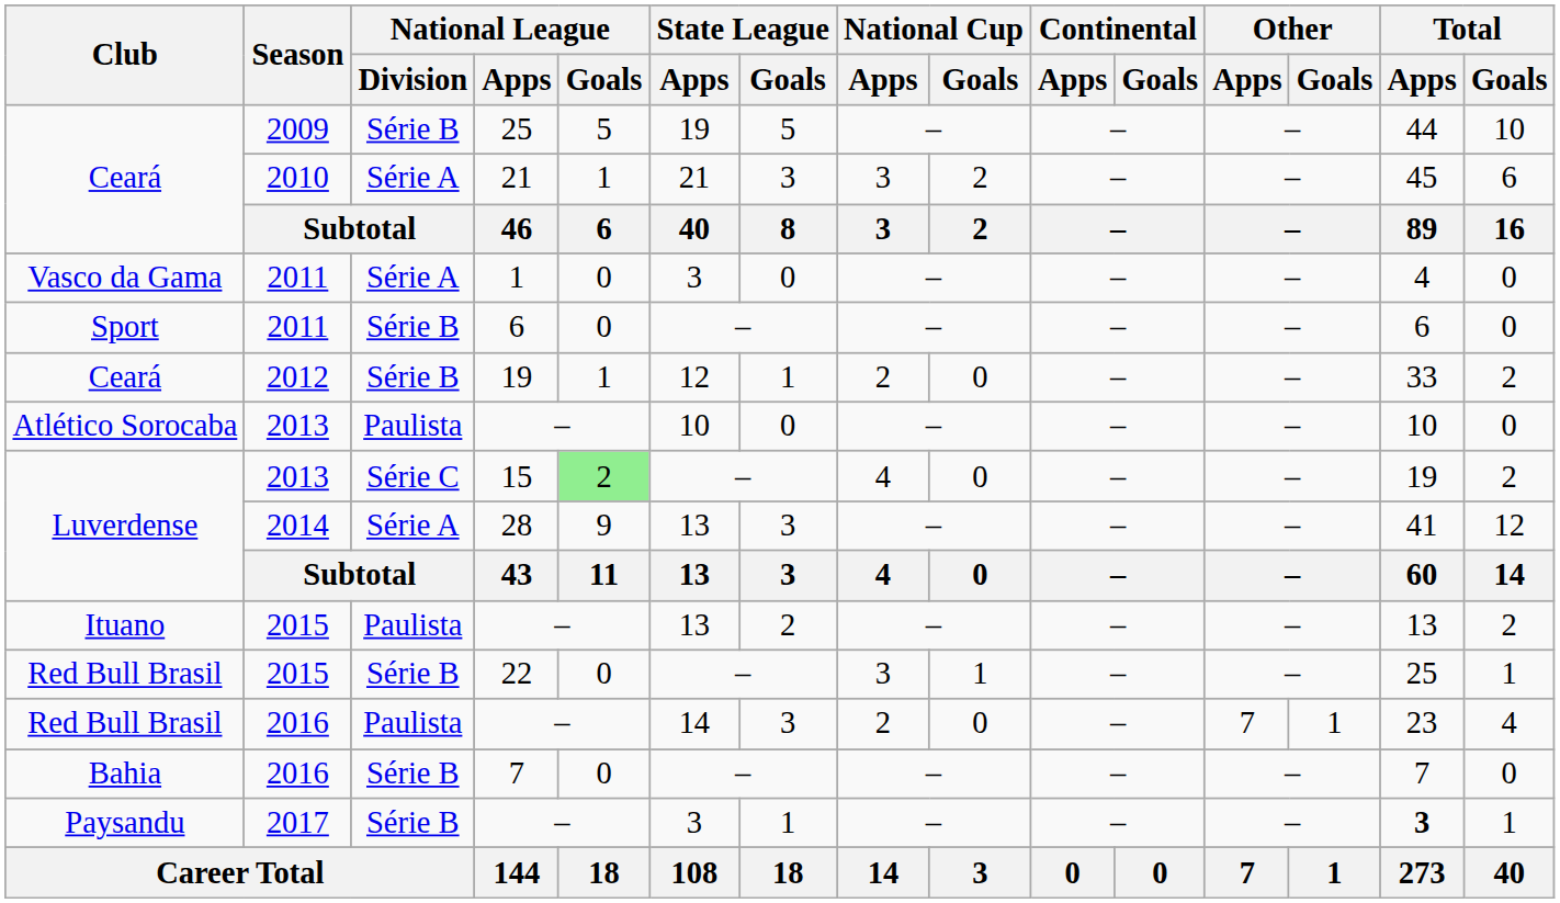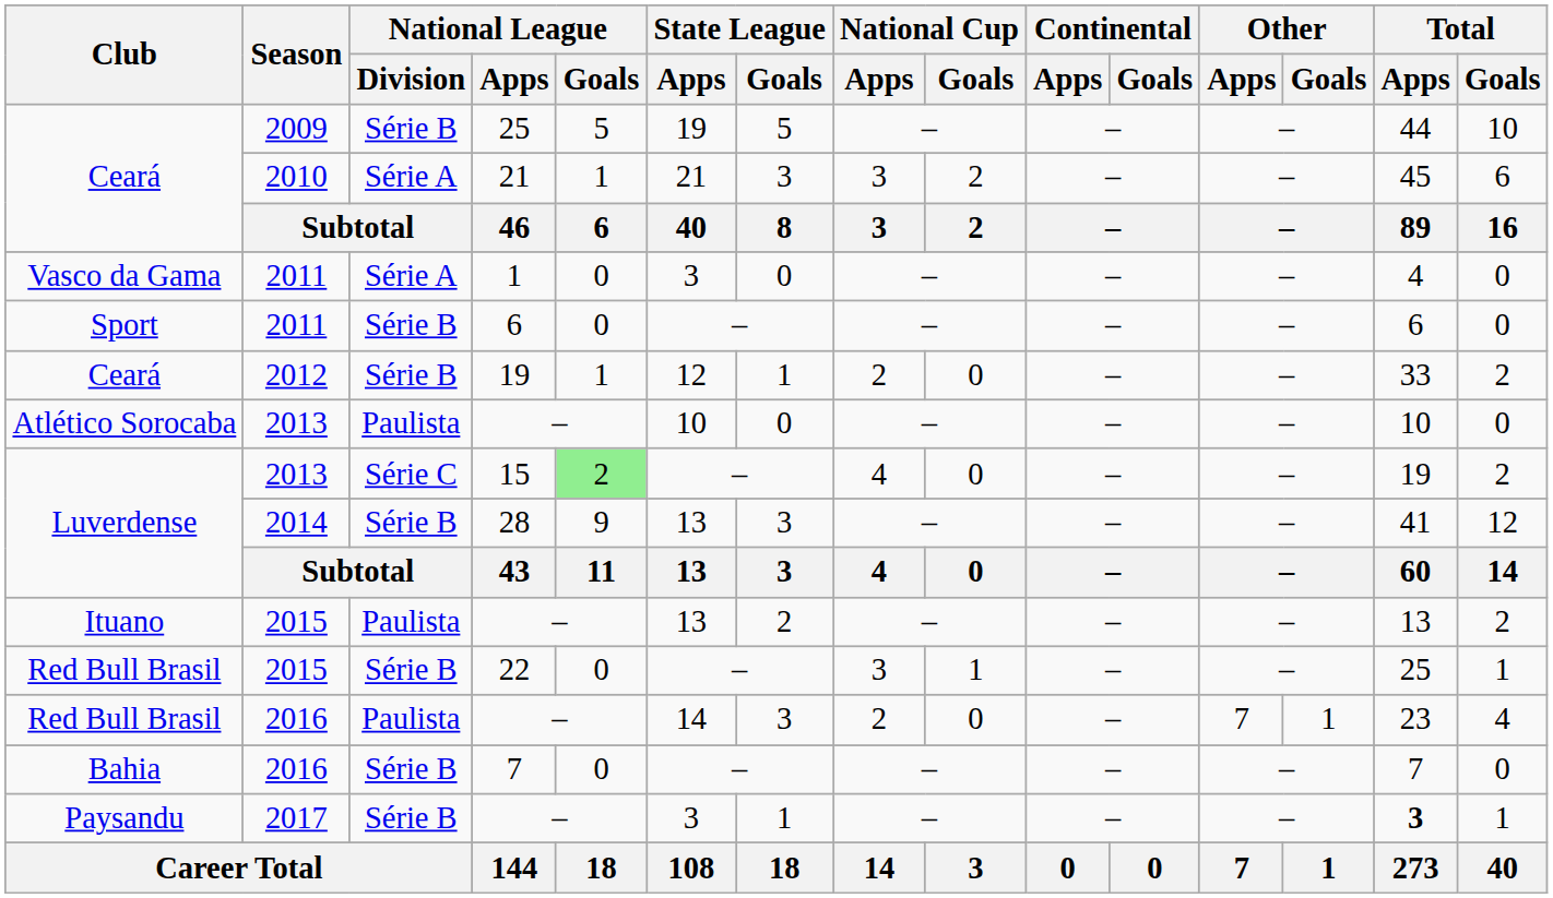28 | National League / Division: Série A -> Série B
